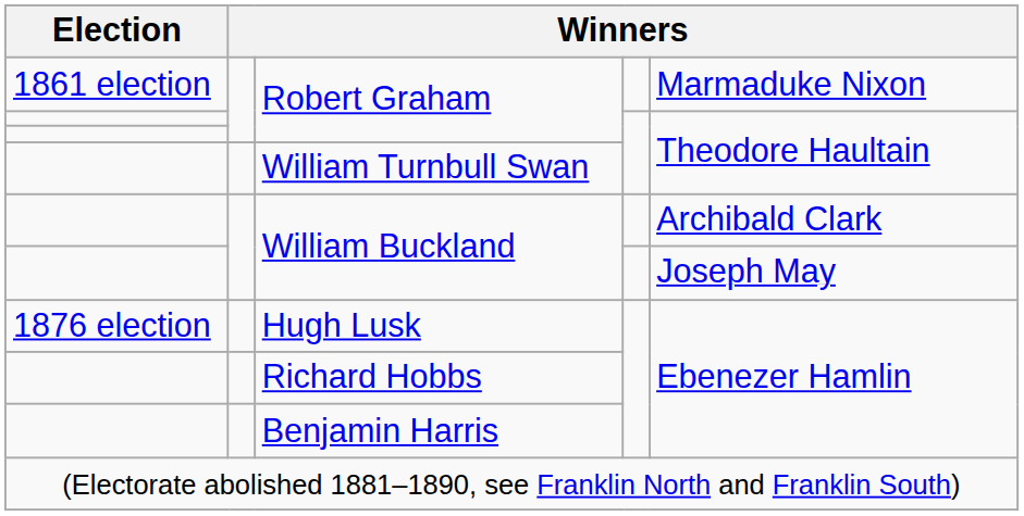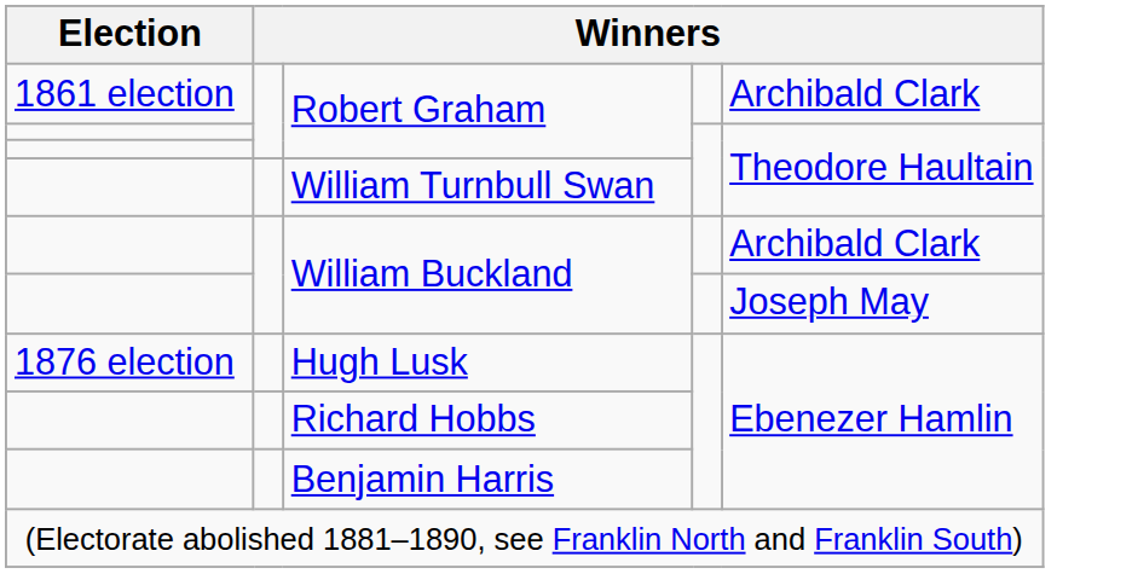1861 election / Robert Graham | column 5: Marmaduke Nixon -> Archibald Clark
